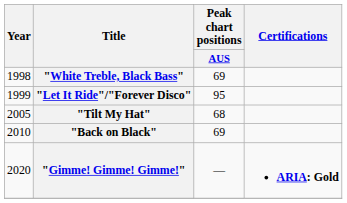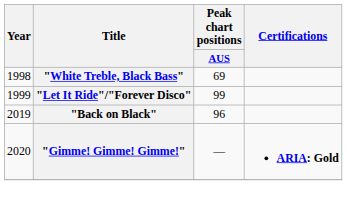"Let It Ride"/"Forever Disco" | Peak chart positions / AUS: 95 -> 99
- row: 2005 | "Tilt My Hat" | 68
"Back on Black" | Year: 2010 -> 2019
"Back on Black" | Peak chart positions / AUS: 69 -> 96
